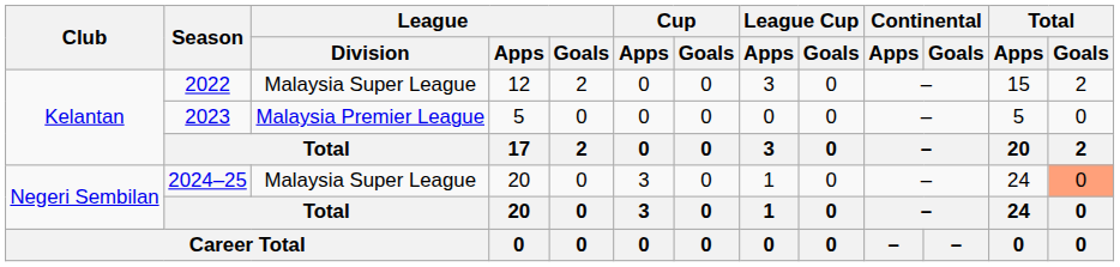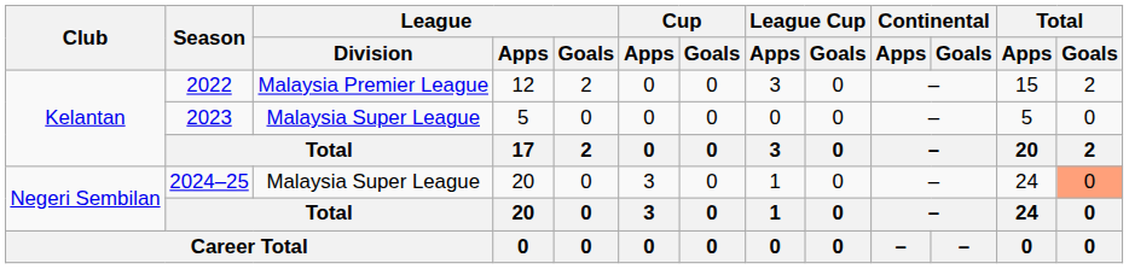2022 | League / Division: Malaysia Super League -> Malaysia Premier League
2023 | League / Division: Malaysia Premier League -> Malaysia Super League
